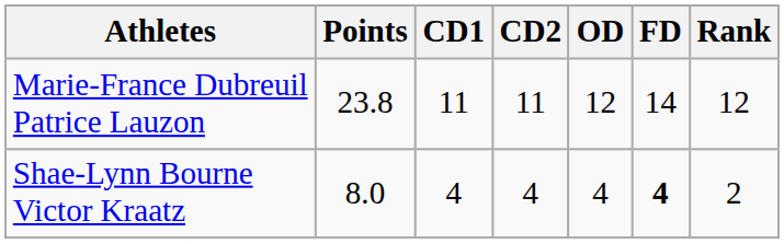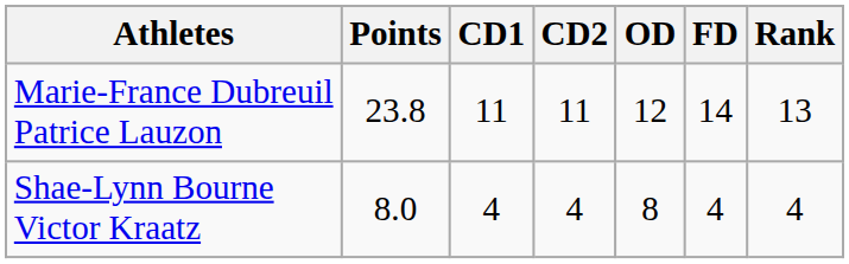Marie-France Dubreuil Patrice Lauzon | Rank: 12 -> 13
Shae-Lynn Bourne Victor Kraatz | OD: 4 -> 8
Shae-Lynn Bourne Victor Kraatz | FD: bold -> normal
Shae-Lynn Bourne Victor Kraatz | Rank: 2 -> 4
